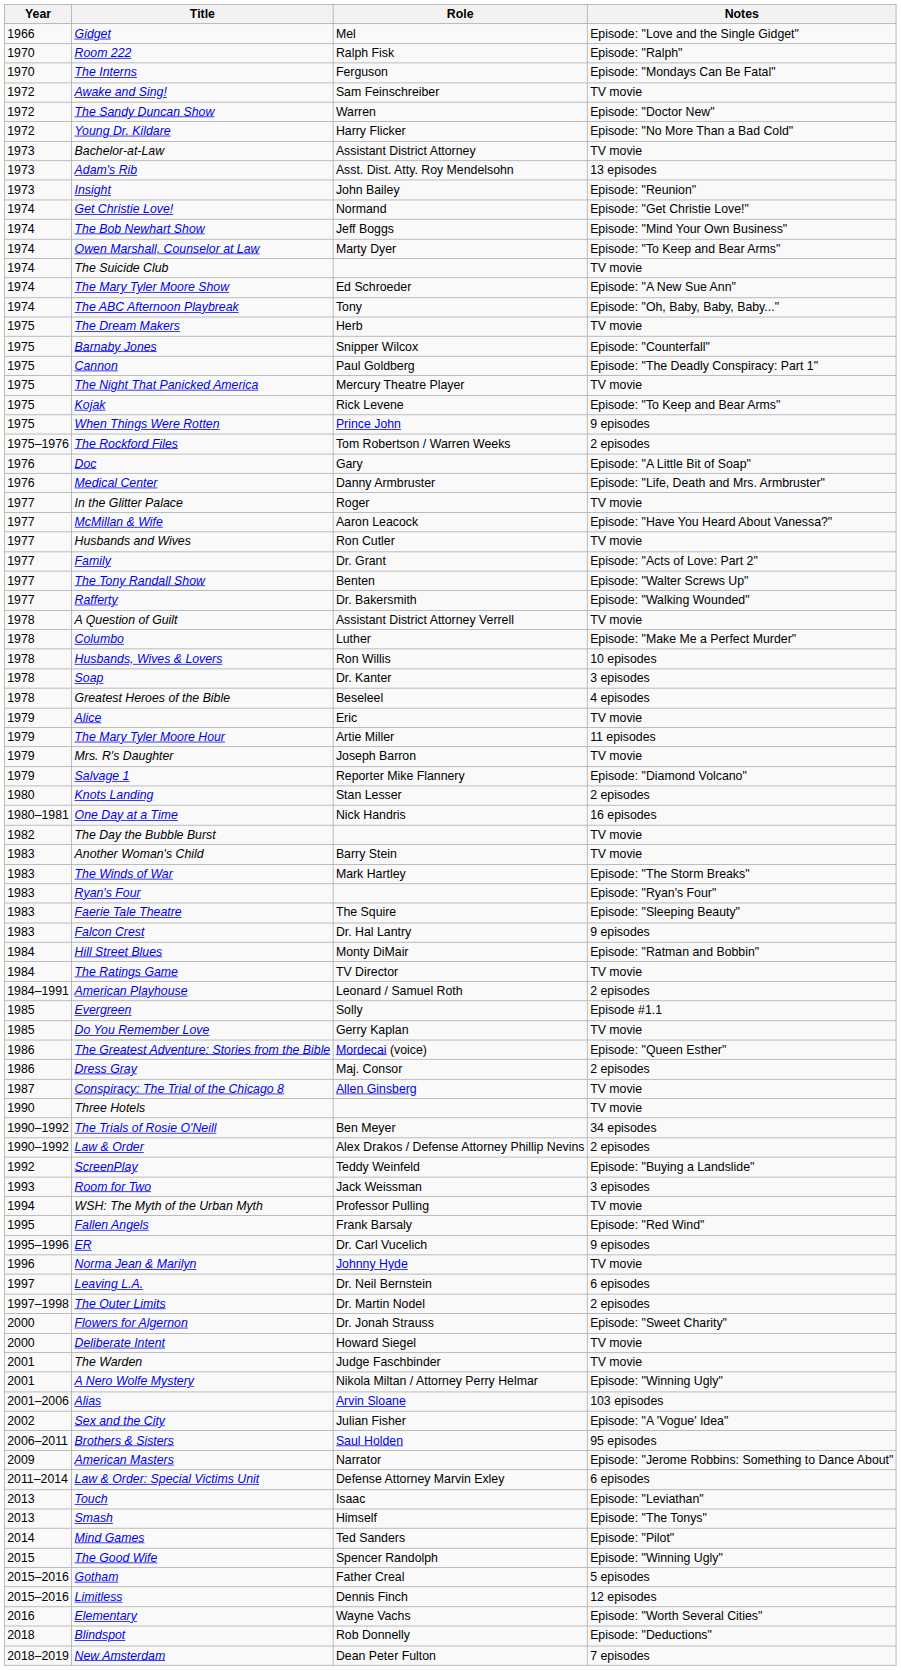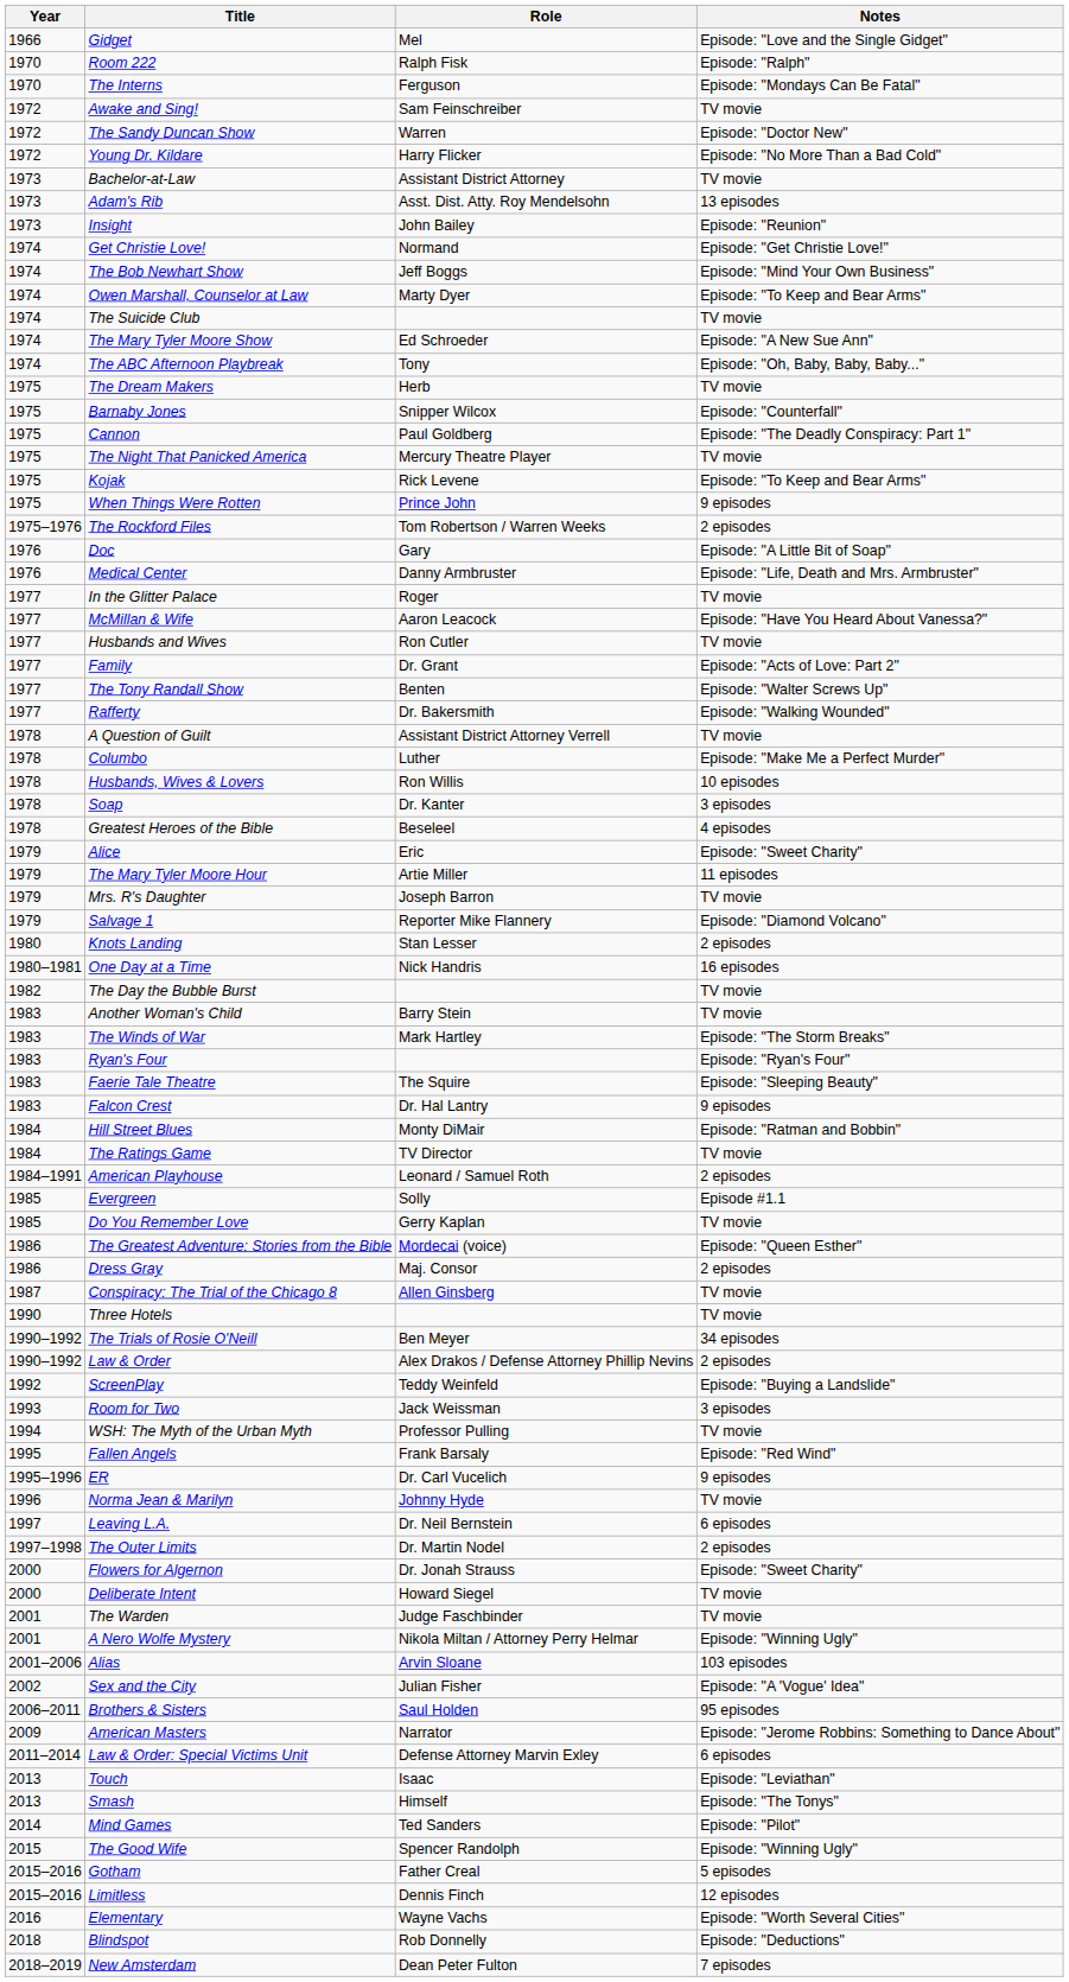Alice | Notes: TV movie -> Episode: "Sweet Charity"
